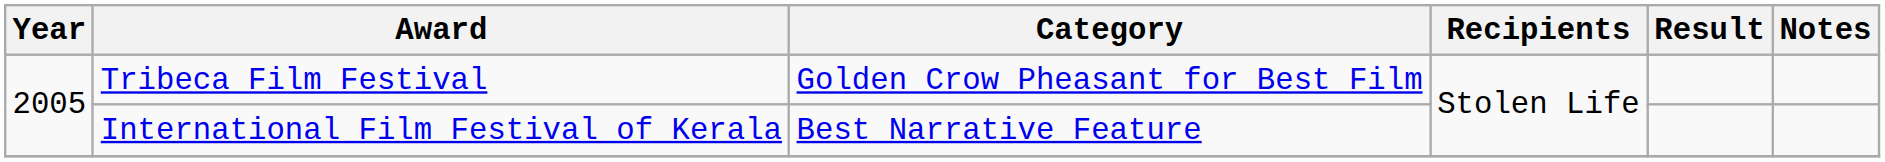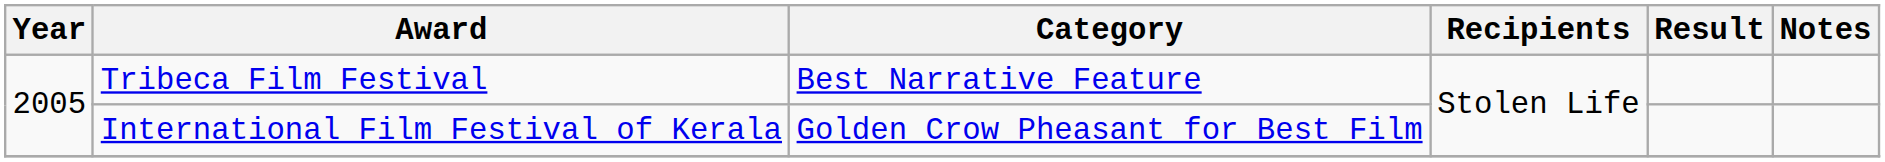Tribeca Film Festival | Category: Golden Crow Pheasant for Best Film -> Best Narrative Feature
International Film Festival of Kerala | Category: Best Narrative Feature -> Golden Crow Pheasant for Best Film
